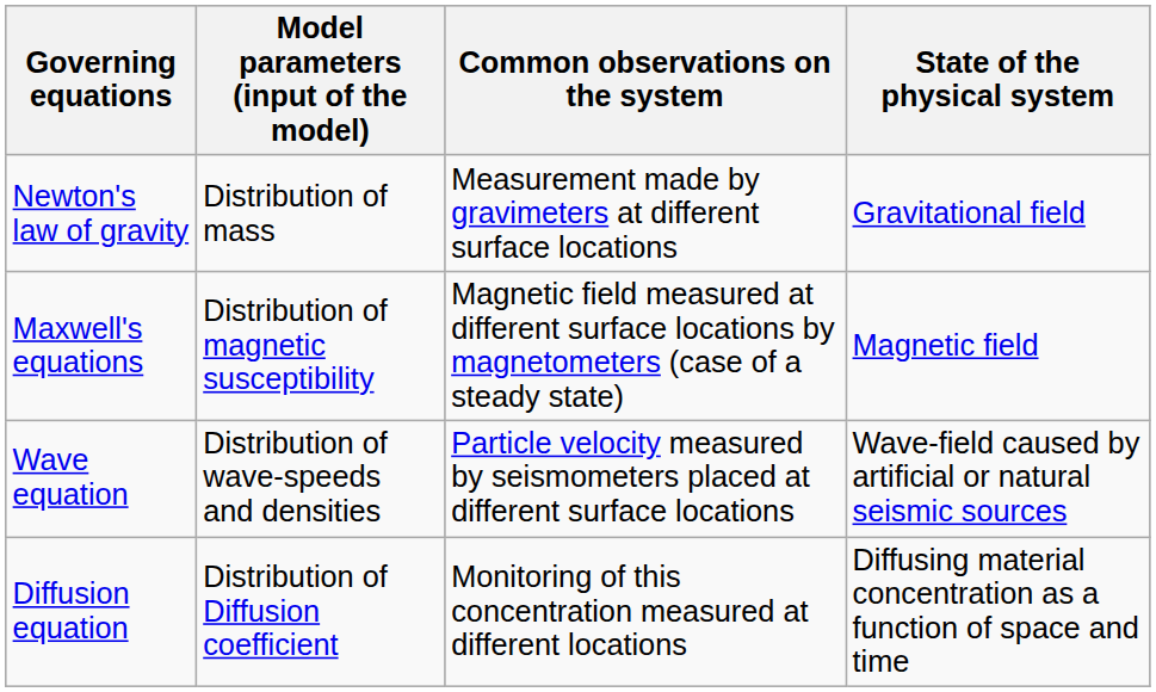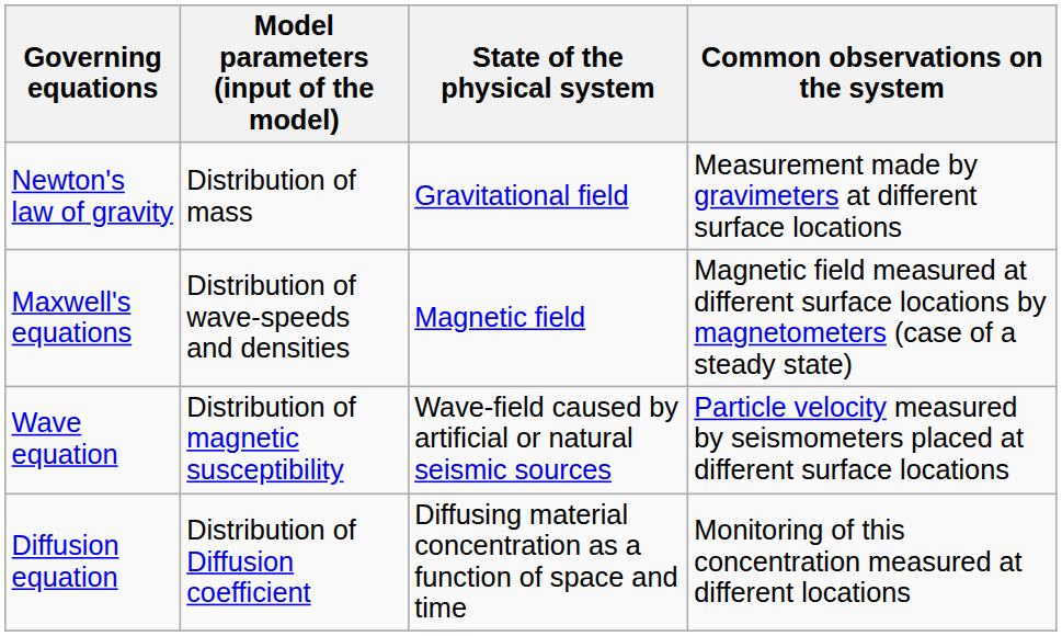columns swapped: State of the physical system <-> Common observations on the system
Maxwell's equations | Model parameters (input of the model): Distribution of magnetic susceptibility -> Distribution of wave-speeds and densities
Wave equation | Model parameters (input of the model): Distribution of wave-speeds and densities -> Distribution of magnetic susceptibility
